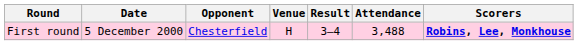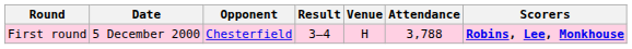columns swapped: Venue <-> Result
First round | Attendance: 3,488 -> 3,788
